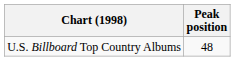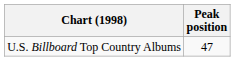U.S. Billboard Top Country Albums | Peak position: 48 -> 47
